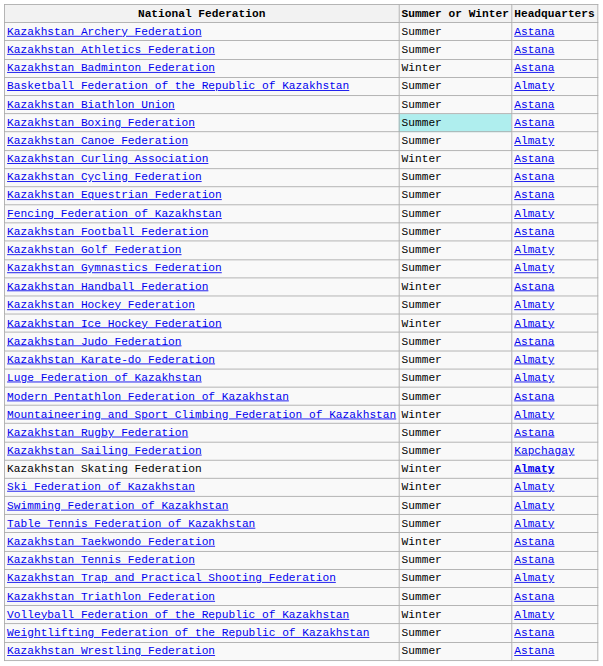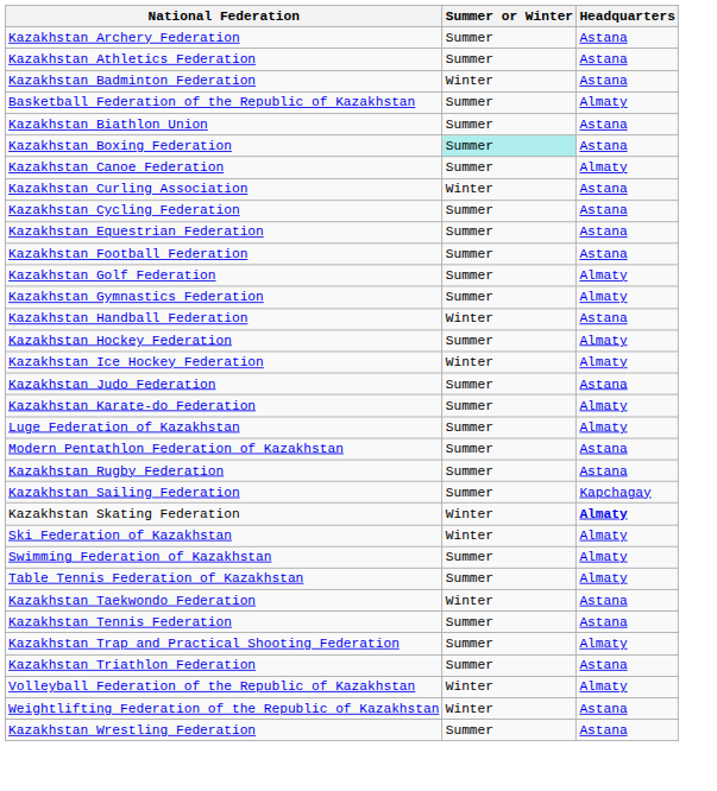- row: Fencing Federation of Kazakhstan | Summer | Almaty
- row: Mountaineering and Sport Climbing Federation of Kazakhstan | Winter | Almaty
Weightlifting Federation of the Republic of Kazakhstan | Summer or Winter: Summer -> Winter
